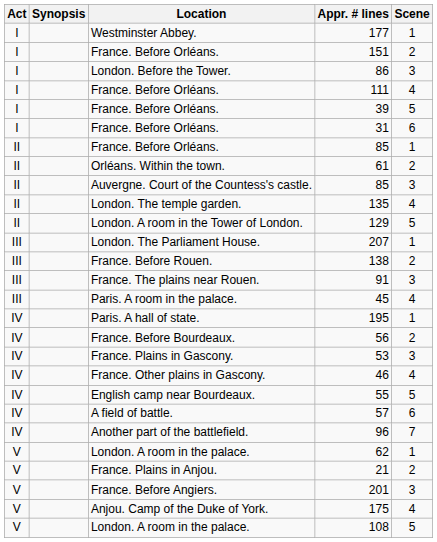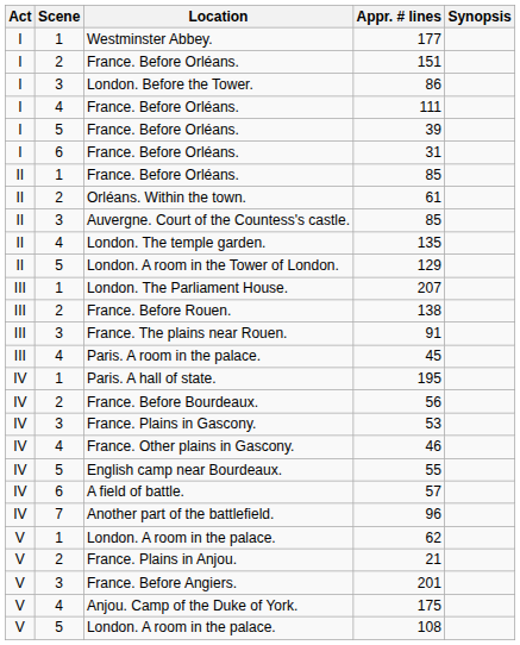columns swapped: Scene <-> Synopsis
